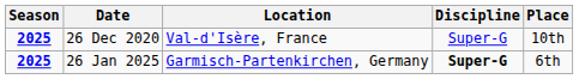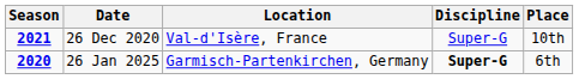26 Dec 2020 | Season: 2025 -> 2021
26 Jan 2025 | Season: 2025 -> 2020
